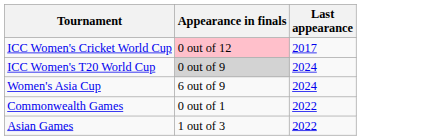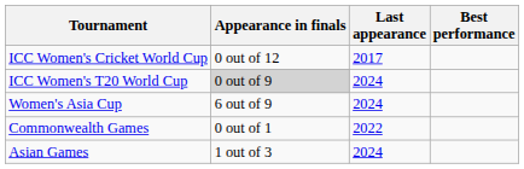+ column: Best performance
ICC Women's Cricket World Cup | Appearance in finals: pink background -> no background
Asian Games | Last appearance: 2022 -> 2024
